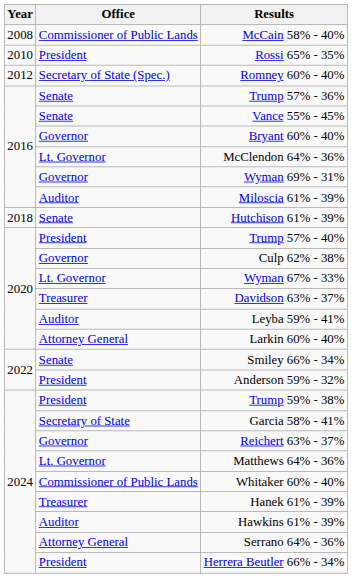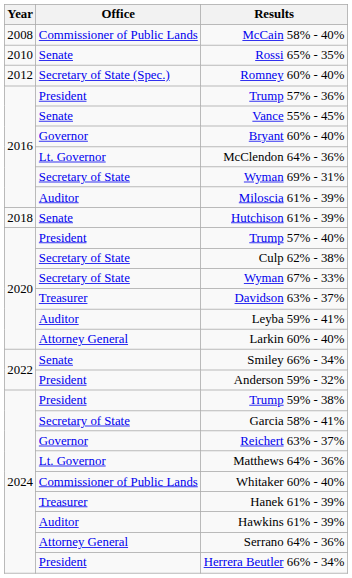Rossi 65% - 35% | Office: President -> Senate
Trump 57% - 36% | Office: Senate -> President
Wyman 69% - 31% | Office: Governor -> Secretary of State
Culp 62% - 38% | Office: Governor -> Secretary of State
Wyman 67% - 33% | Office: Lt. Governor -> Secretary of State
